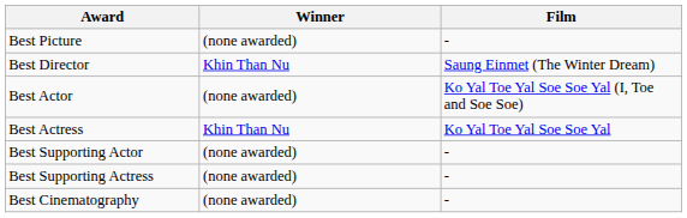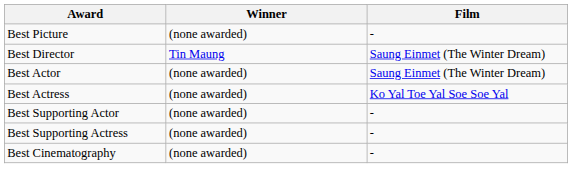Best Director | Winner: Khin Than Nu -> Tin Maung
Best Actor | Film: Ko Yal Toe Yal Soe Soe Yal (I, Toe and Soe Soe) -> Saung Einmet (The Winter Dream)
Best Actress | Winner: Khin Than Nu -> (none awarded)
